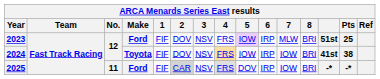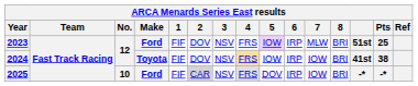2025 | No.: 11 -> 10
